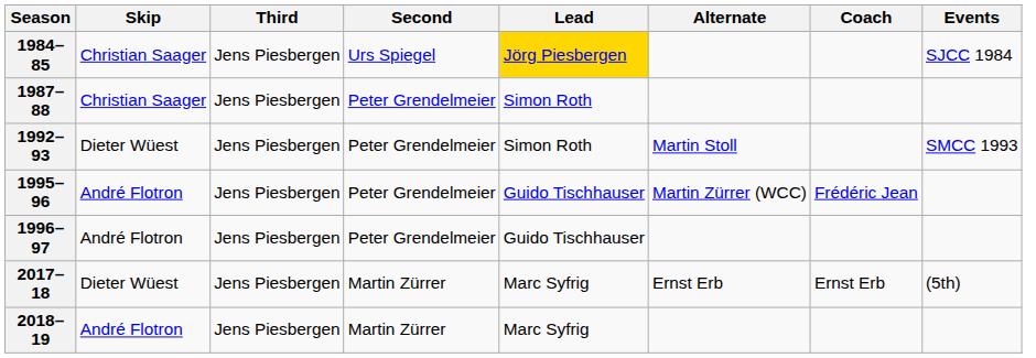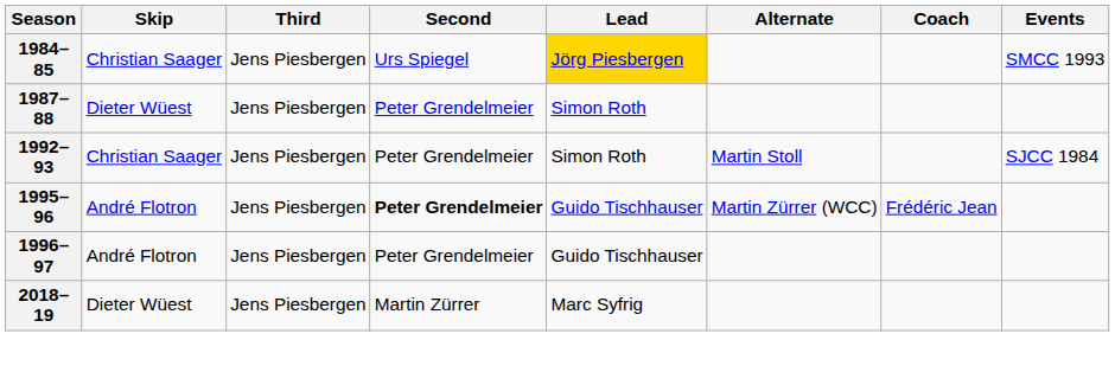1984–85 | Events: SJCC 1984 -> SMCC 1993
1987–88 | Skip: Christian Saager -> Dieter Wüest
1992–93 | Skip: Dieter Wüest -> Christian Saager
1992–93 | Events: SMCC 1993 -> SJCC 1984
1995–96 | Second: normal -> bold
- row: 2017–18 | Dieter Wüest | Jens Piesbergen | Martin Zürrer | Marc Syfrig | Ernst Erb | Ernst Erb | (5th)
2018–19 | Skip: André Flotron -> Dieter Wüest
